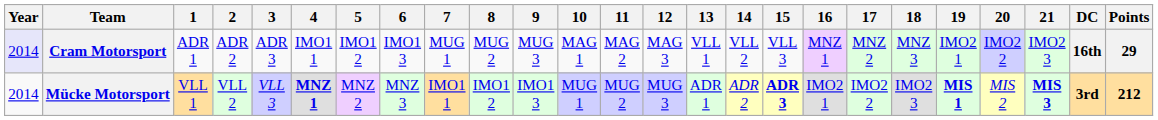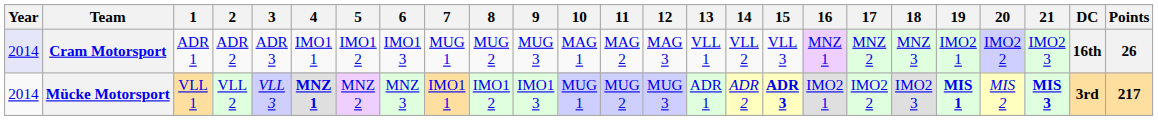Cram Motorsport | Points: 29 -> 26
Mücke Motorsport | Points: 212 -> 217
